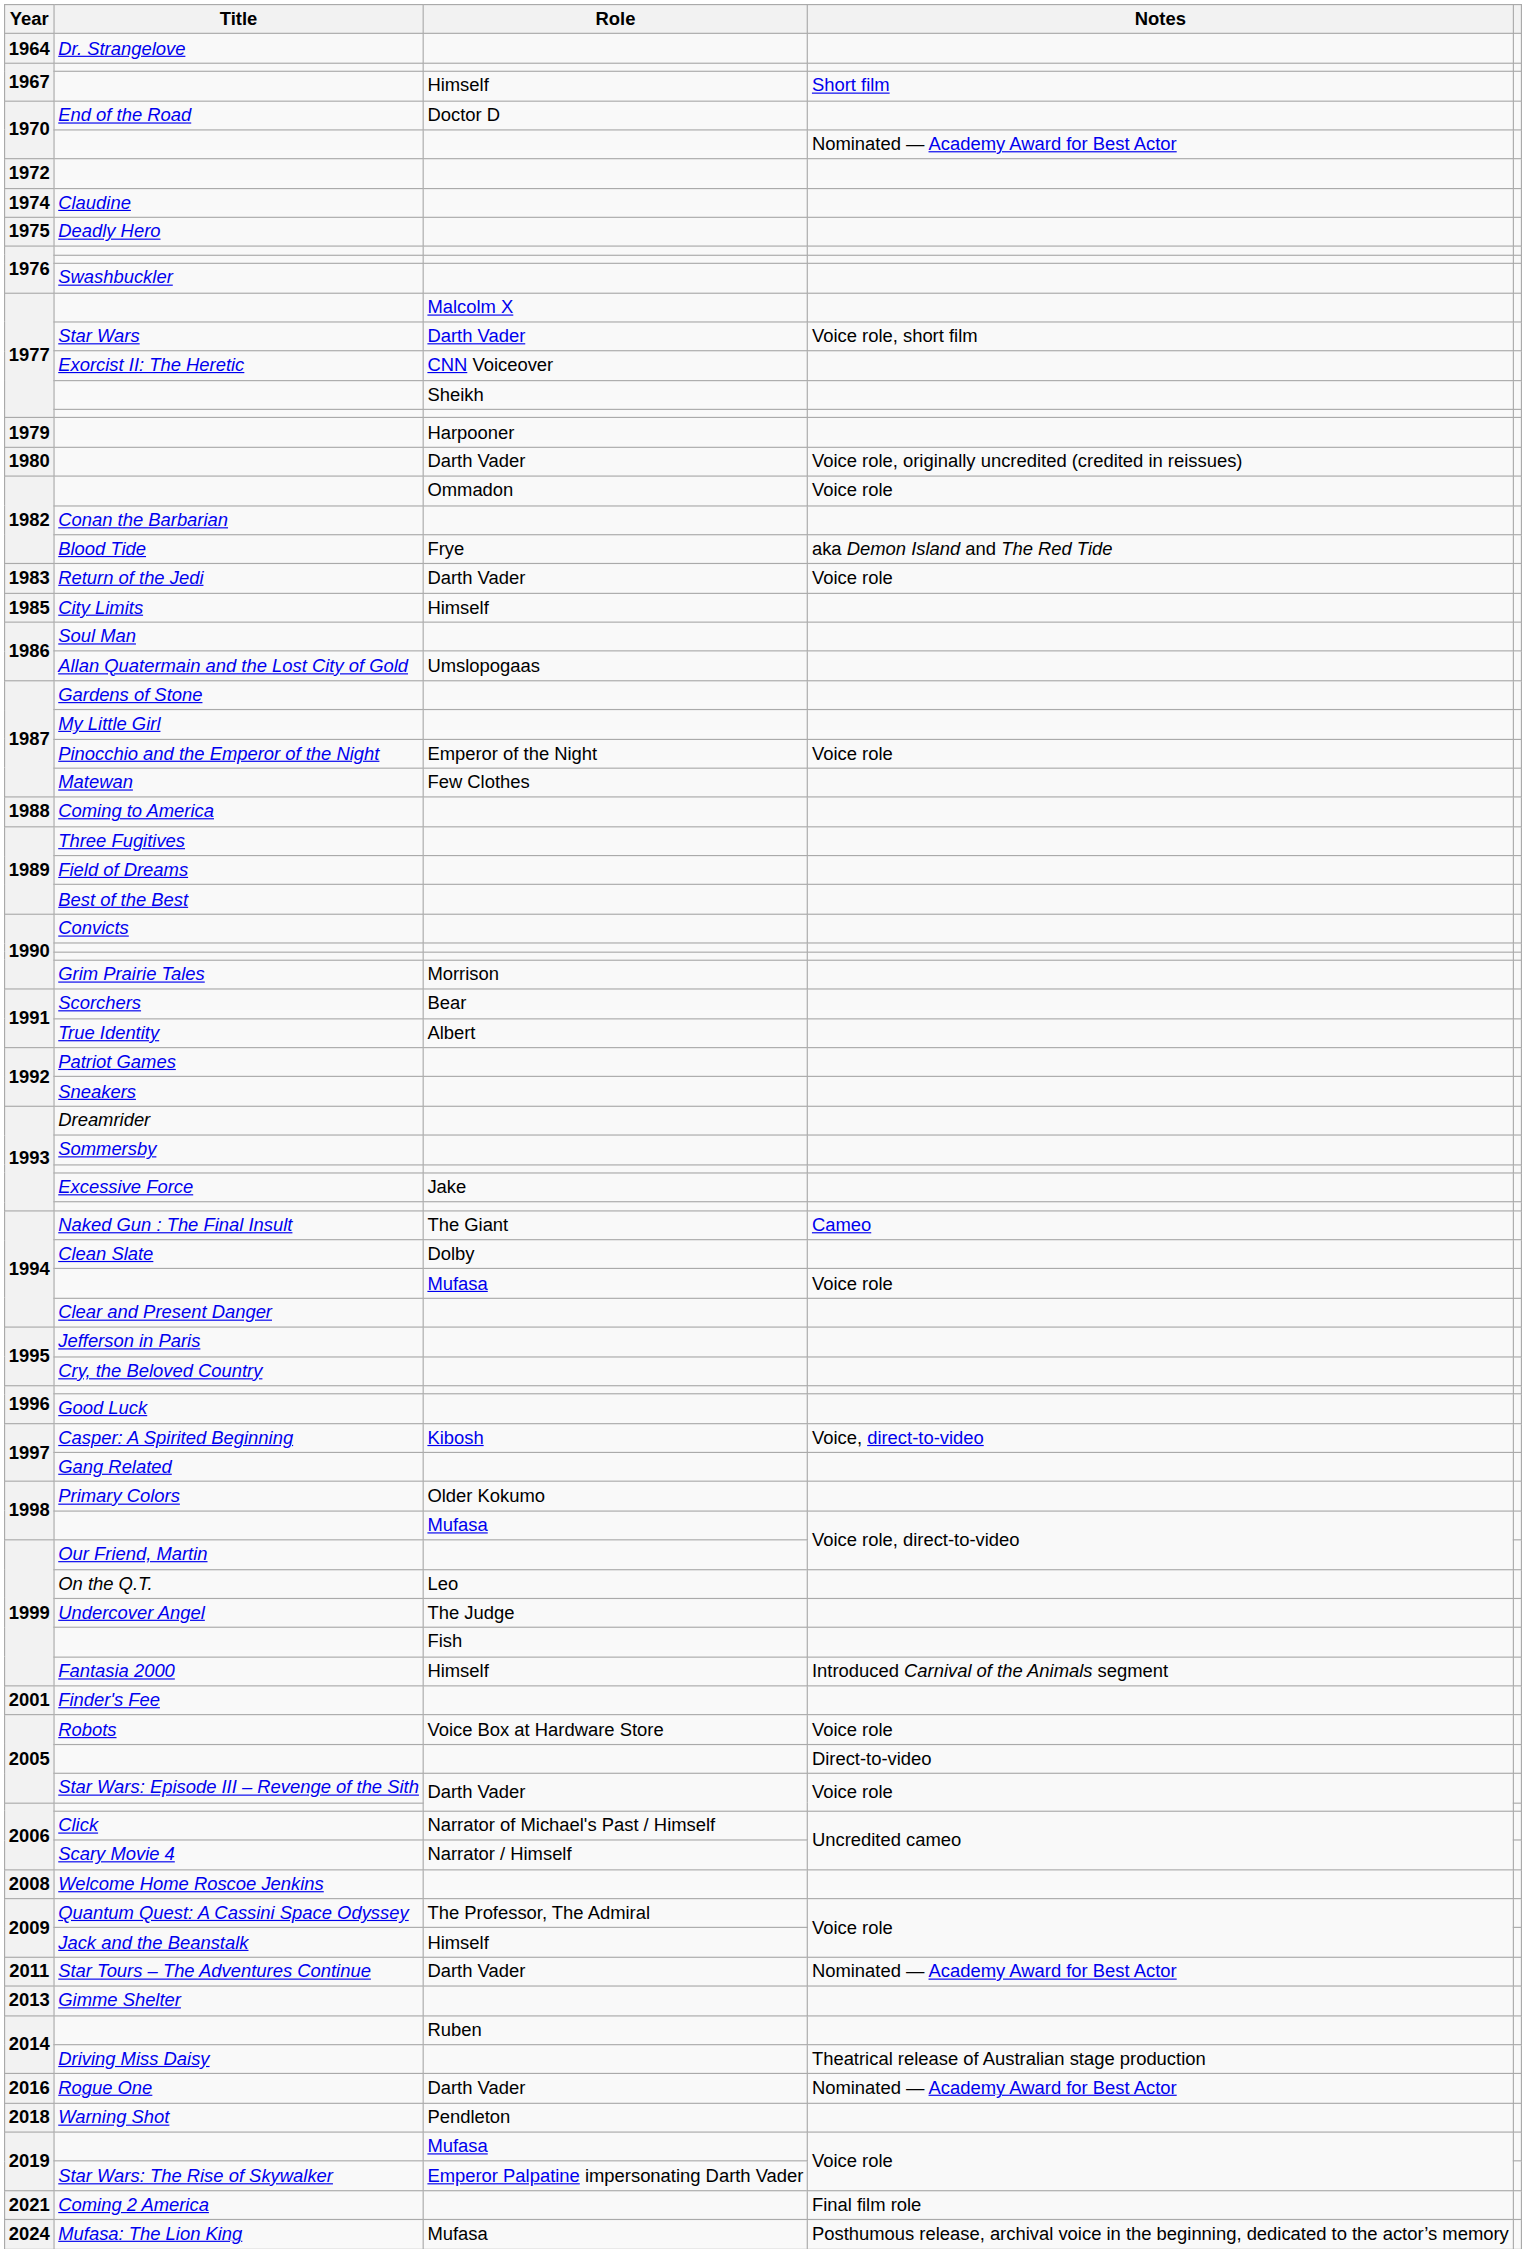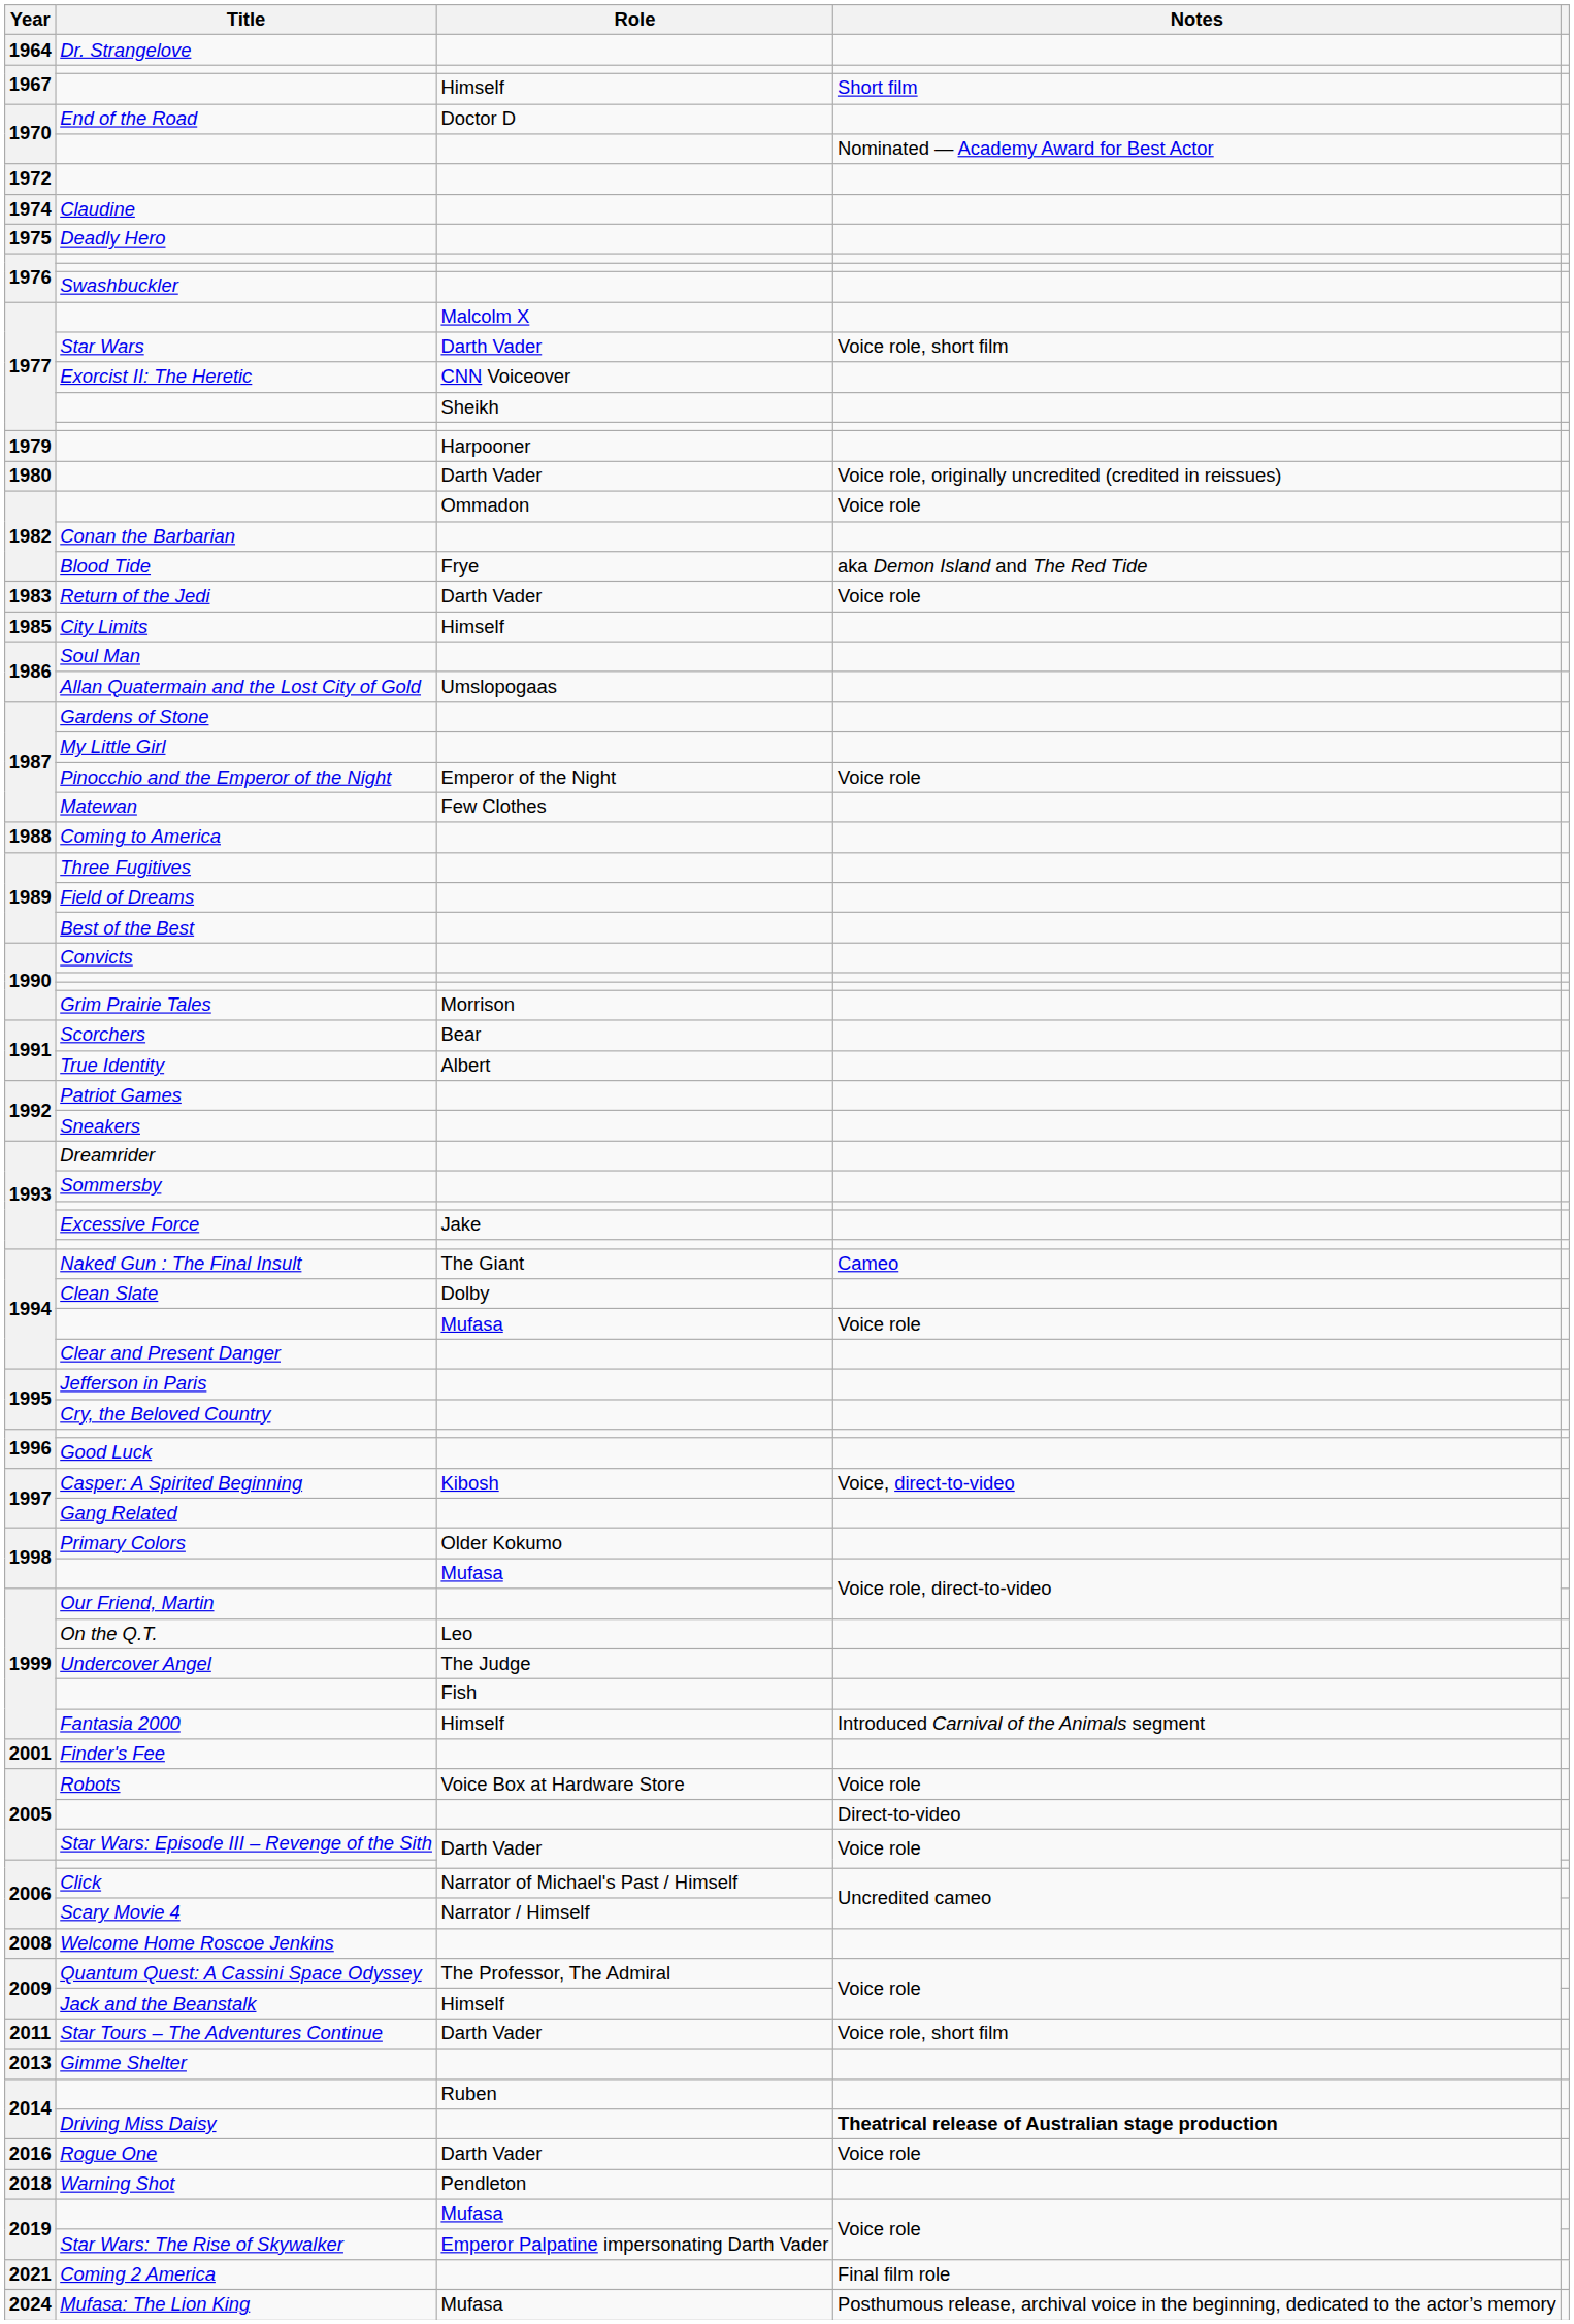Star Tours – The Adventures Continue | Notes: Nominated — Academy Award for Best Actor -> Voice role, short film
Driving Miss Daisy | Notes: normal -> bold
Rogue One | Notes: Nominated — Academy Award for Best Actor -> Voice role
